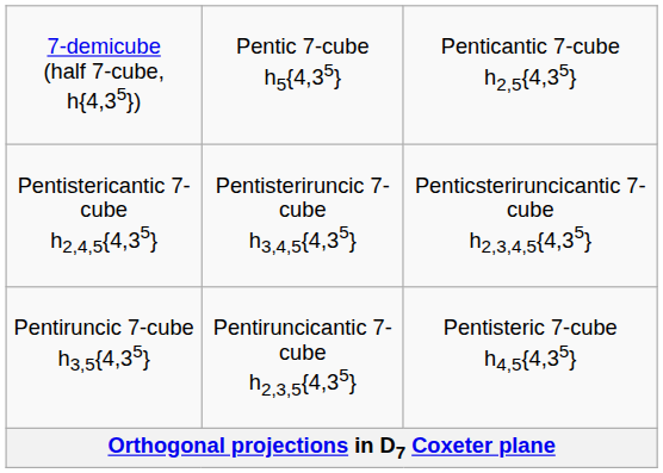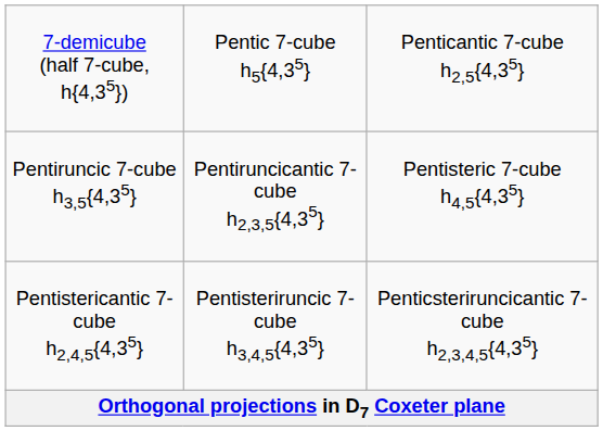rows swapped: Pentiruncic 7-cube h3,5{4,35} <-> Pentistericantic 7-cube h2,4,5{4,35}
